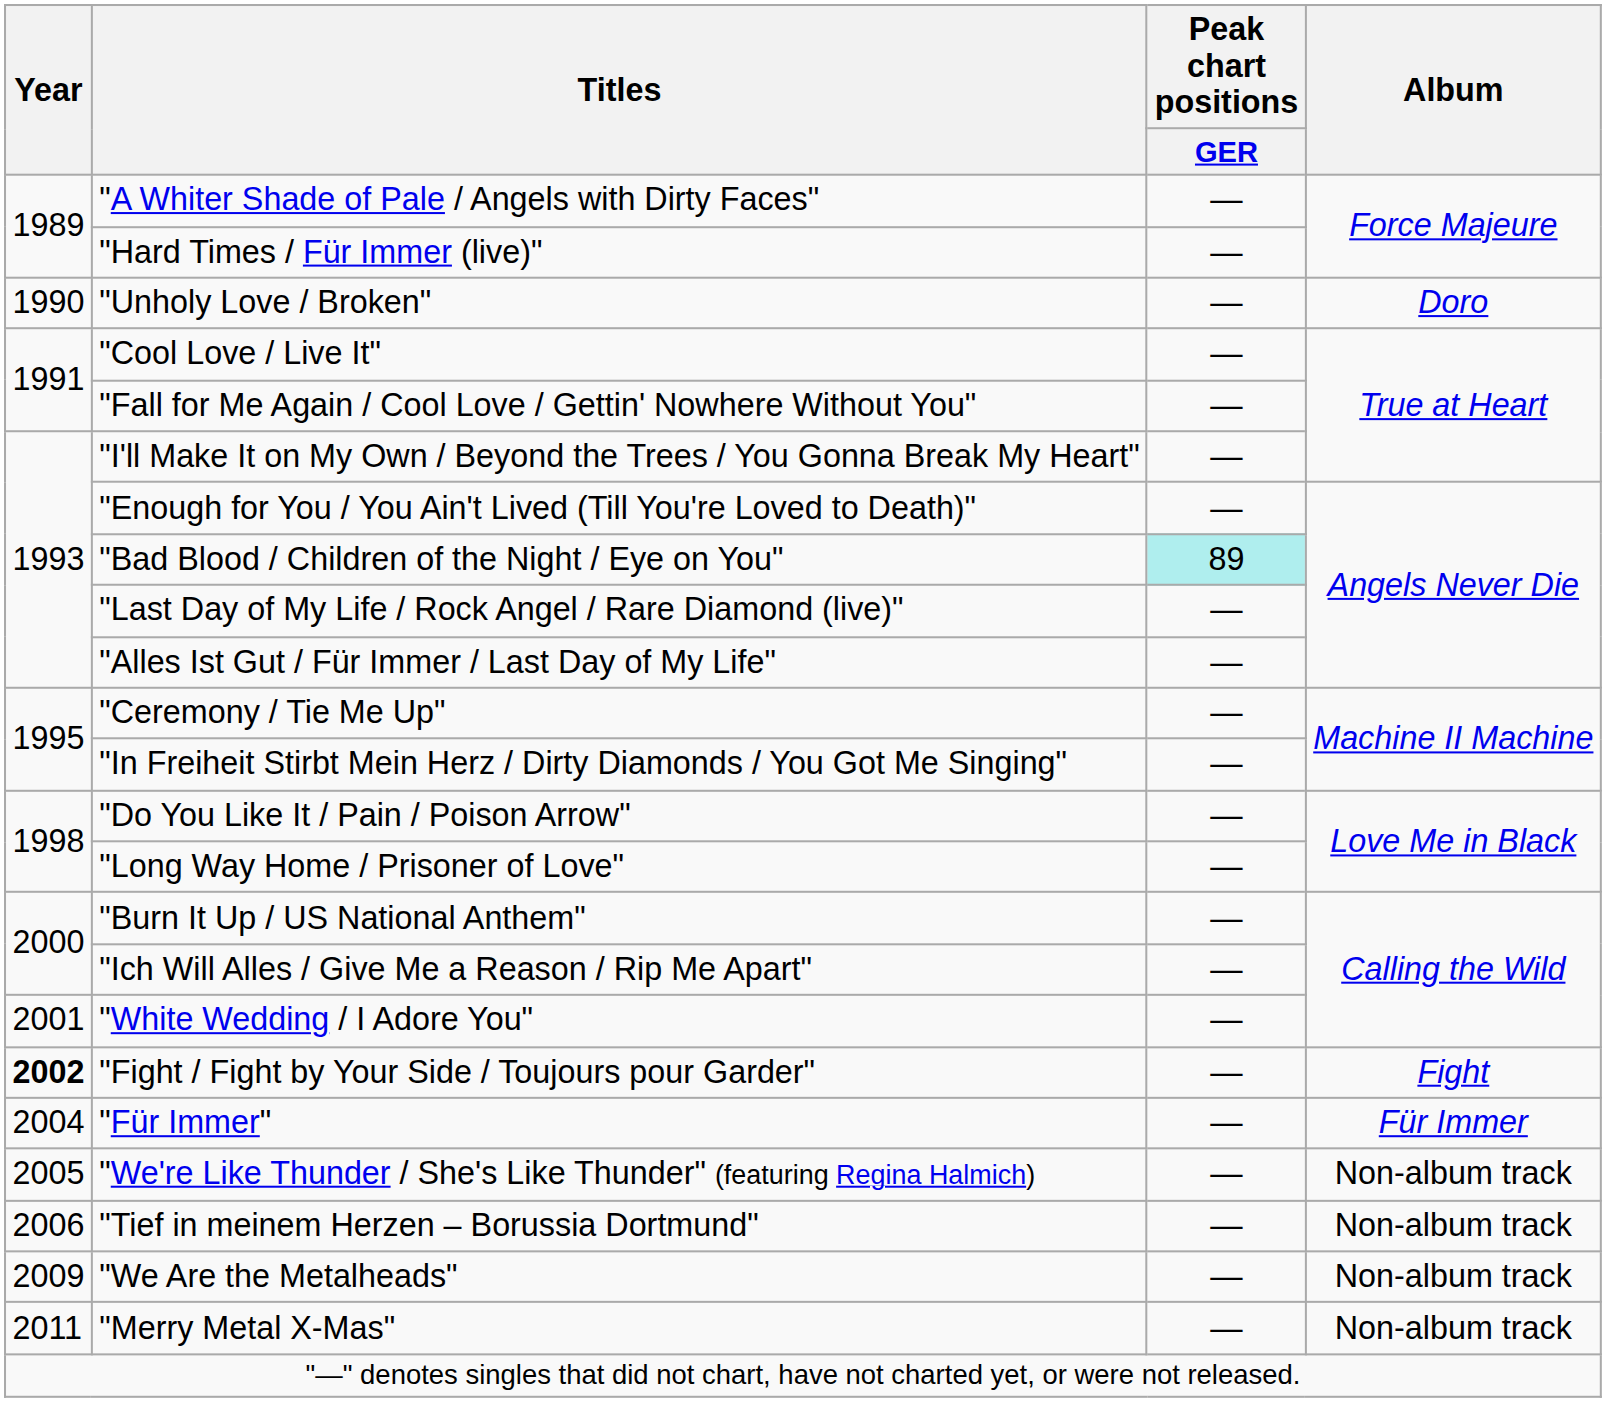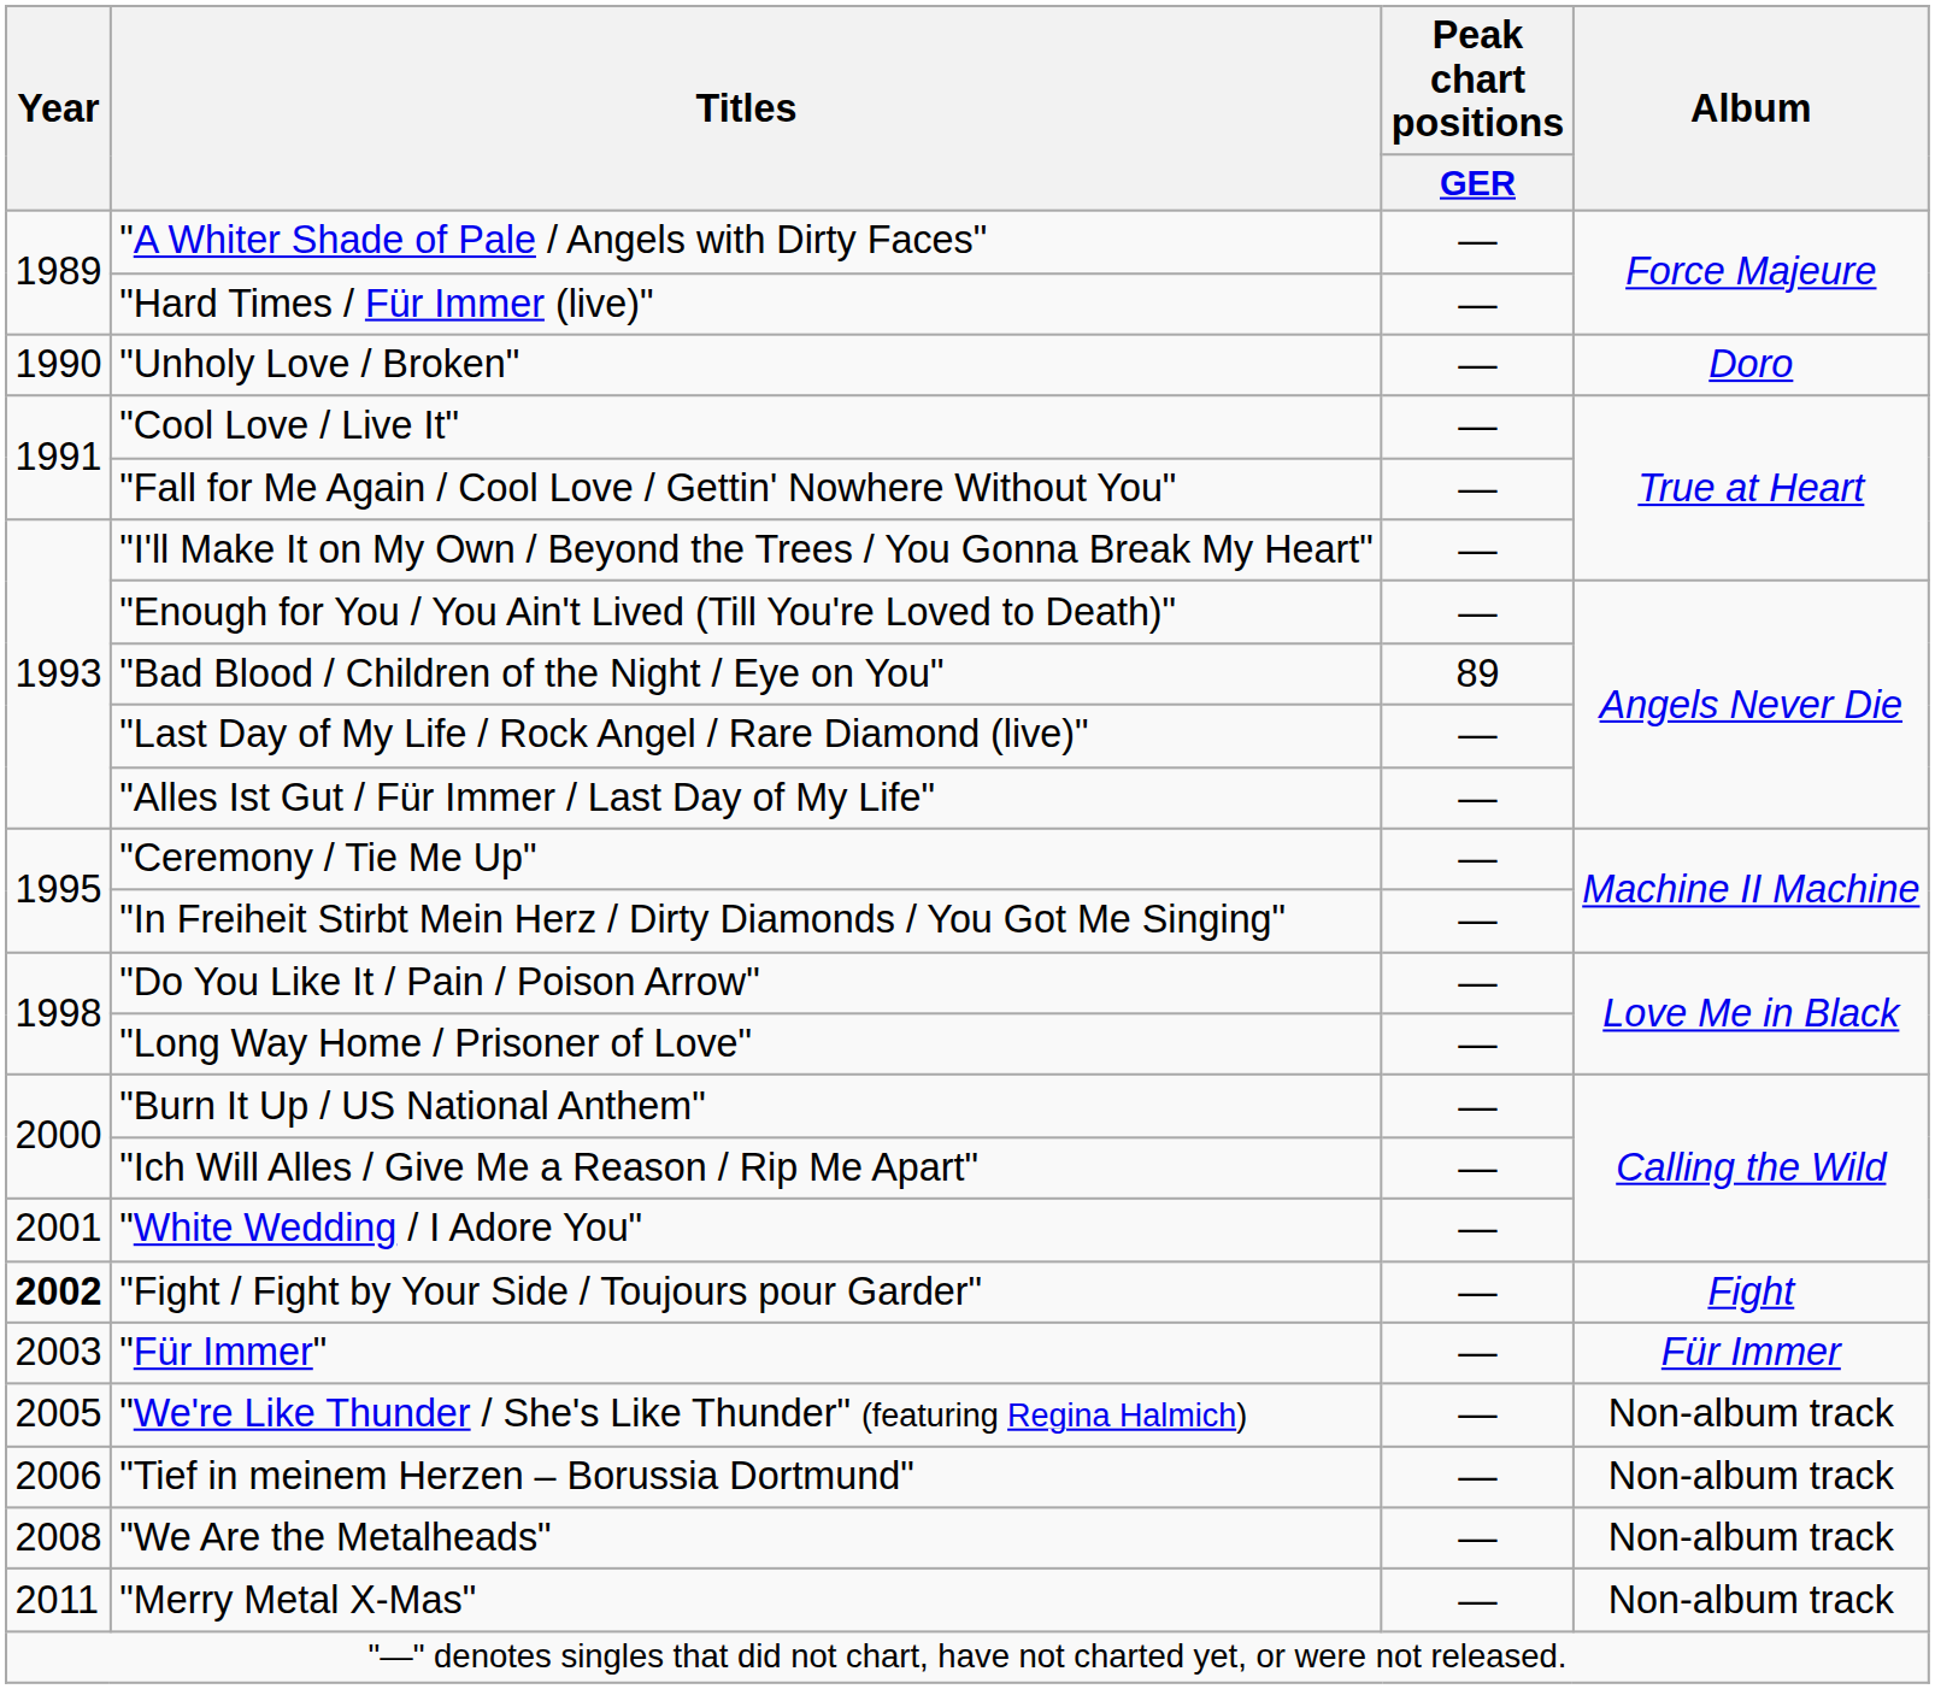"Bad Blood / Children of the Night / Eye on You" | Peak chart positions / GER: paleturquoise background -> no background
"Für Immer" | Year: 2004 -> 2003
"We Are the Metalheads" | Year: 2009 -> 2008
